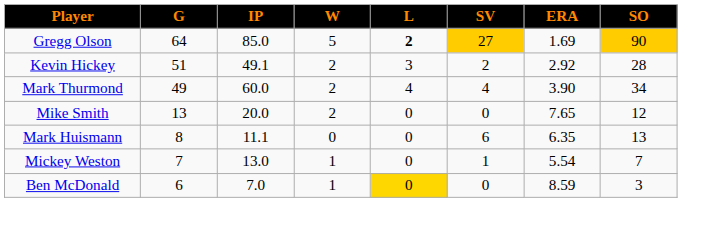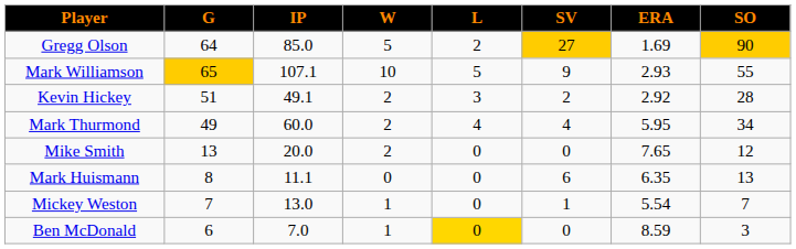Gregg Olson | L: bold -> normal
+ row: Mark Williamson | 65 | 107.1 | 10 | 5 | 9 | 2.93 | 55
Mark Thurmond | ERA: 3.90 -> 5.95
